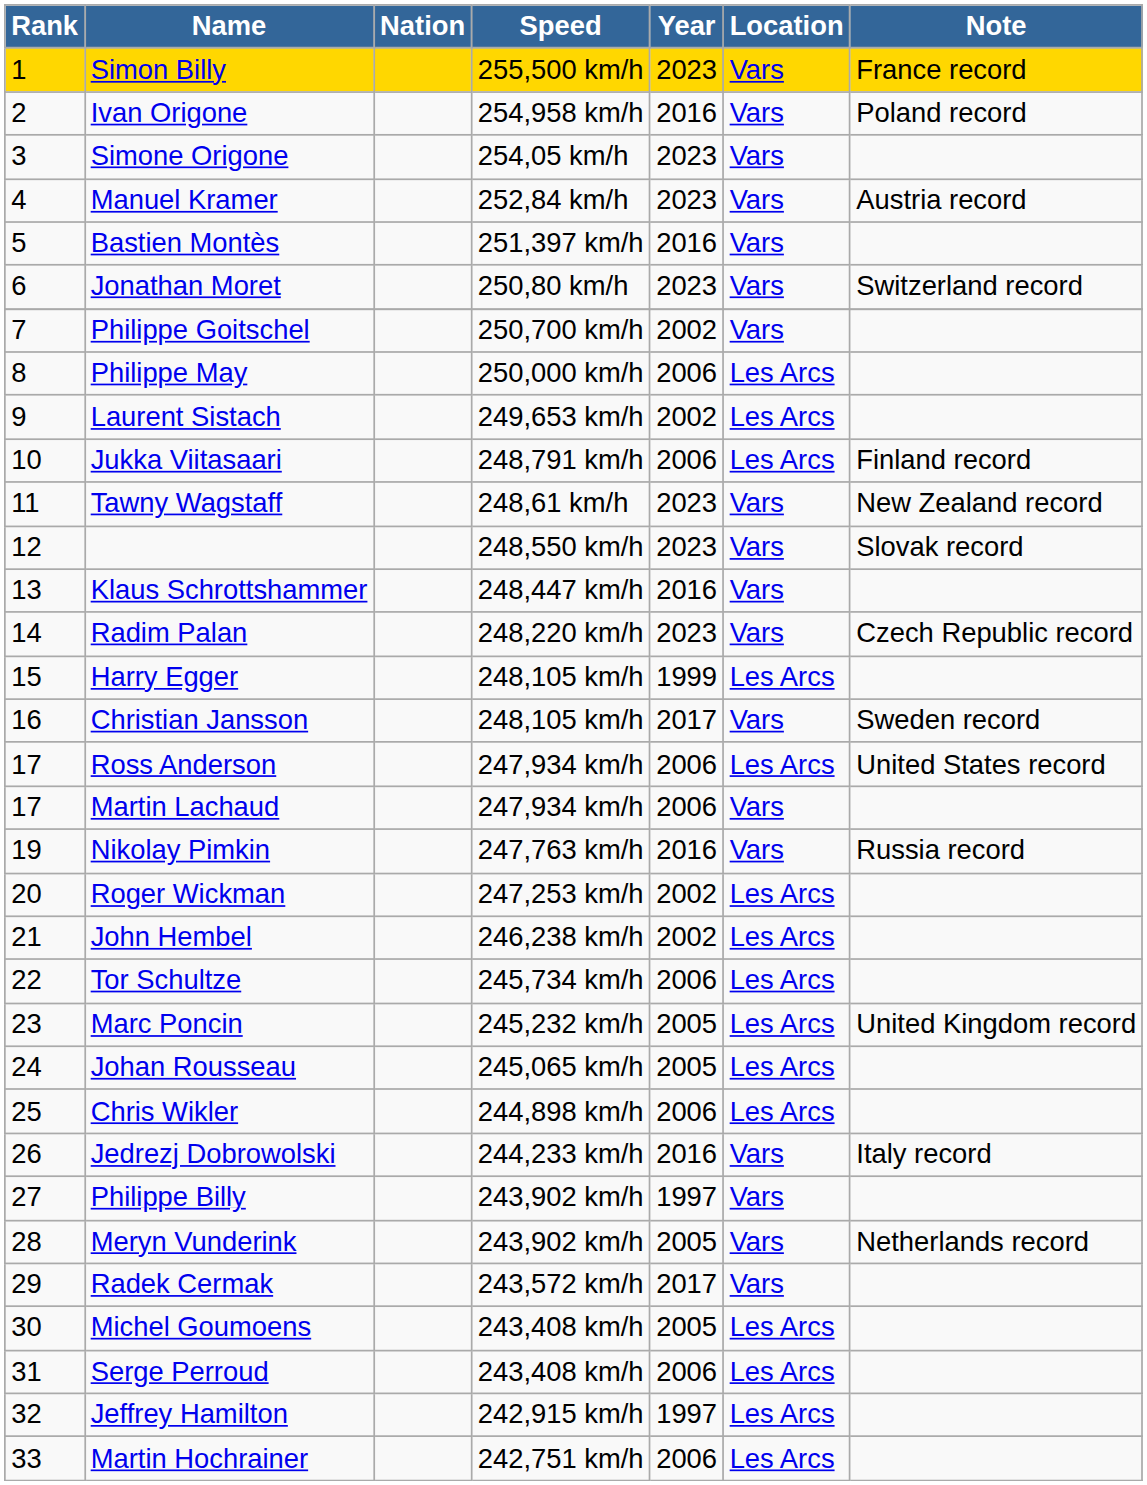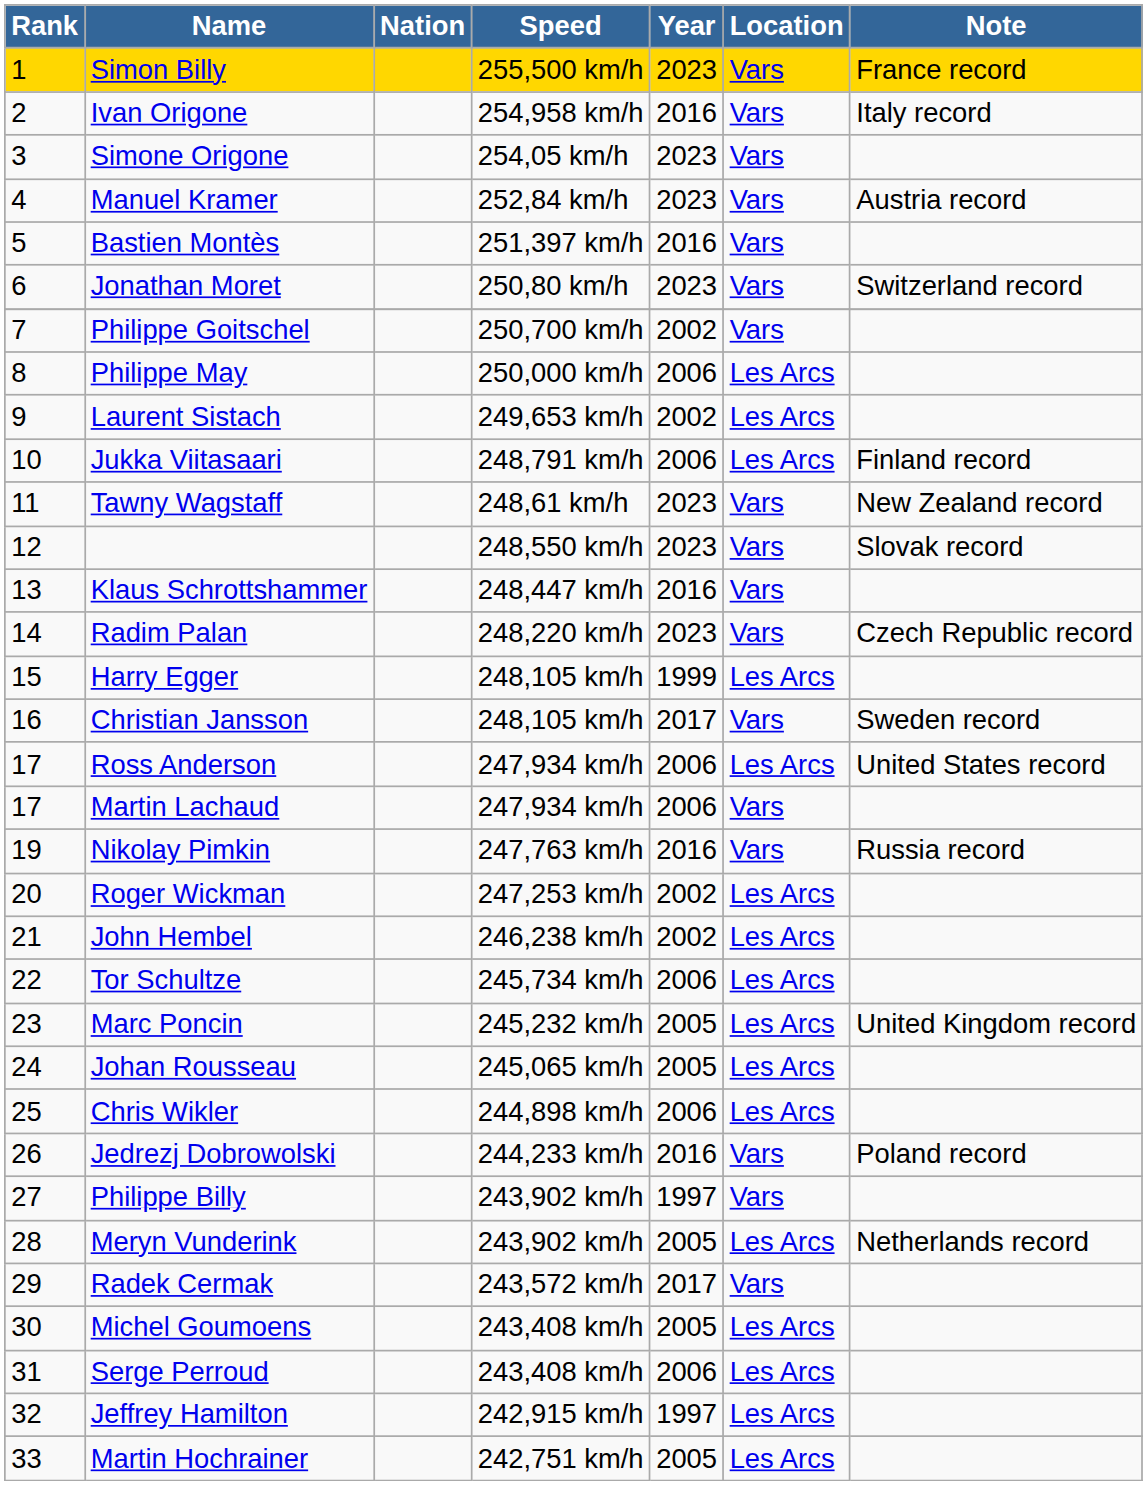Ivan Origone | Note: Poland record -> Italy record
Jedrezj Dobrowolski | Note: Italy record -> Poland record
Meryn Vunderink | Location: Vars -> Les Arcs
Martin Hochrainer | Year: 2006 -> 2005
